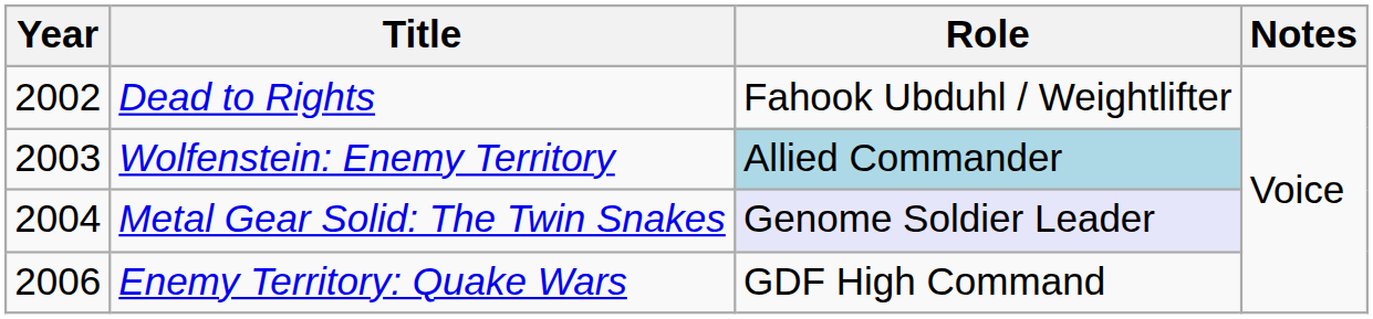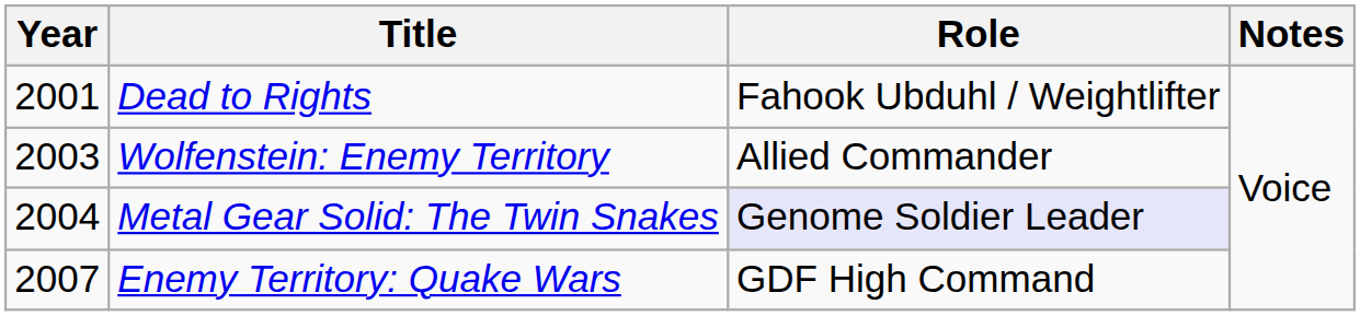Dead to Rights | Year: 2002 -> 2001
Wolfenstein: Enemy Territory | Role: lightblue background -> no background
Enemy Territory: Quake Wars | Year: 2006 -> 2007
